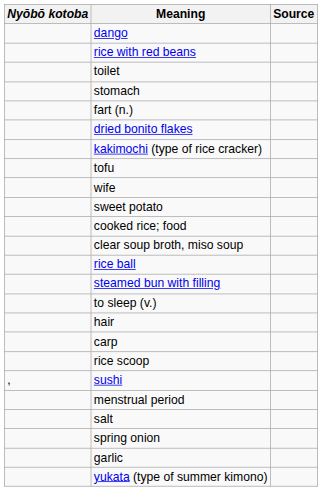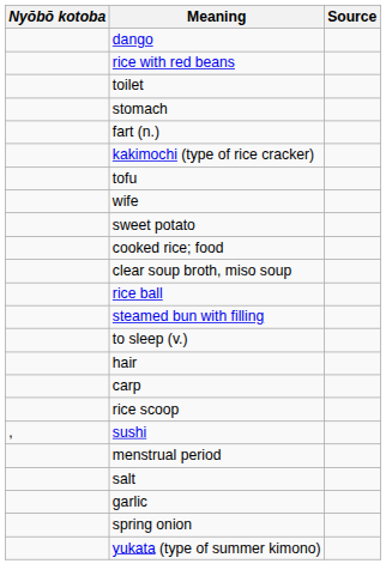- row: dried bonito flakes
rows swapped: garlic <-> spring onion
